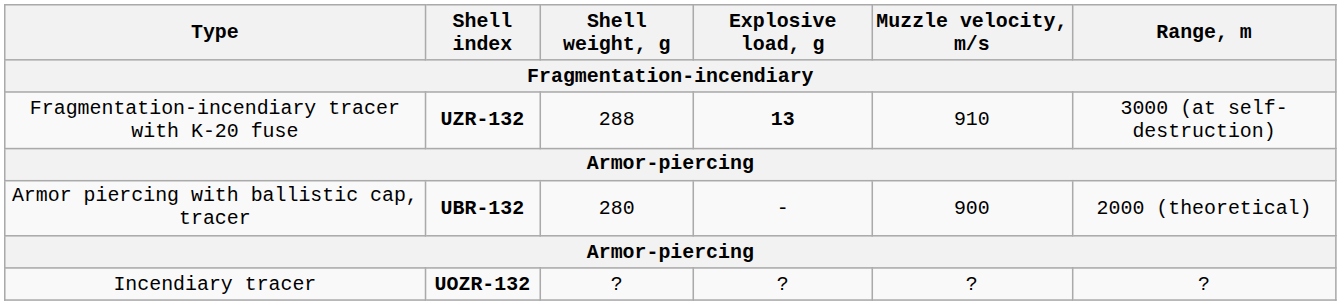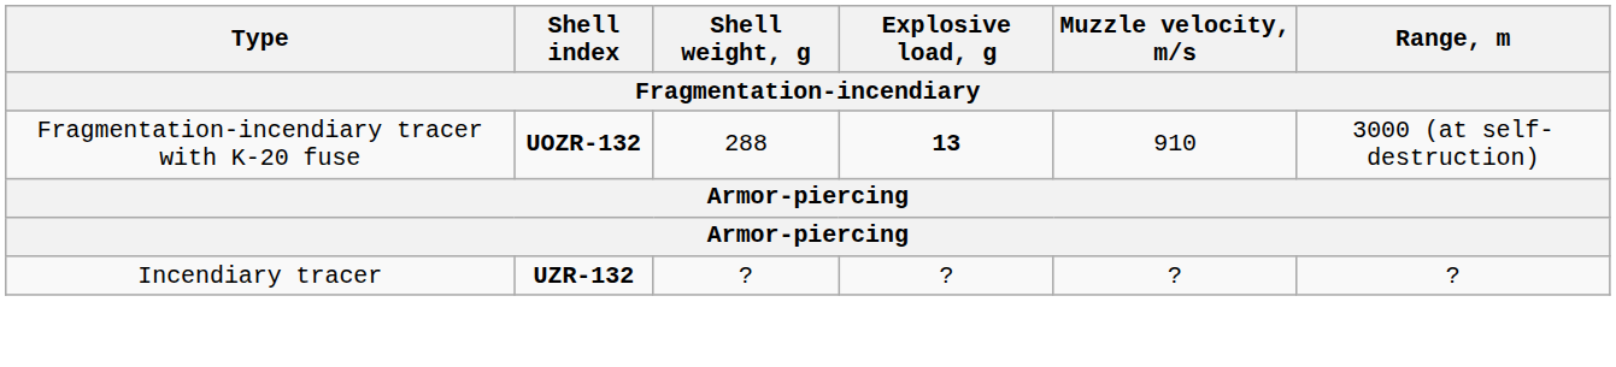Fragmentation-incendiary tracer with K-20 fuse | Shell index: UZR-132 -> UOZR-132
- row: Armor piercing with ballistic cap, tracer | UBR-132 | 280 | - | 900 | 2000 (theoretical)
Incendiary tracer | Shell index: UOZR-132 -> UZR-132
